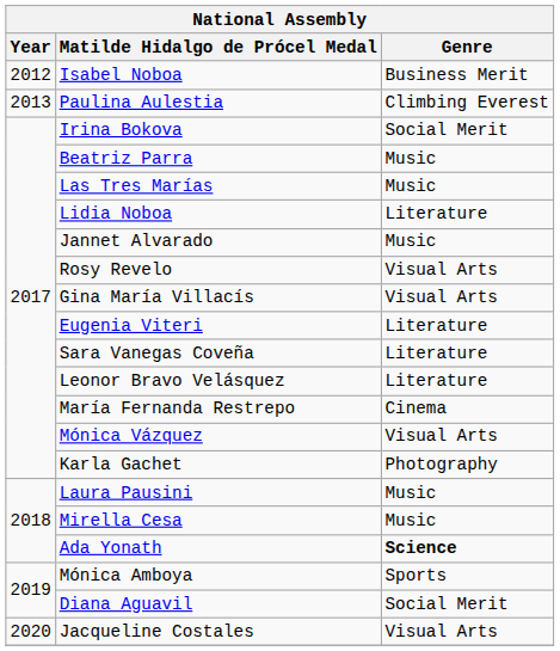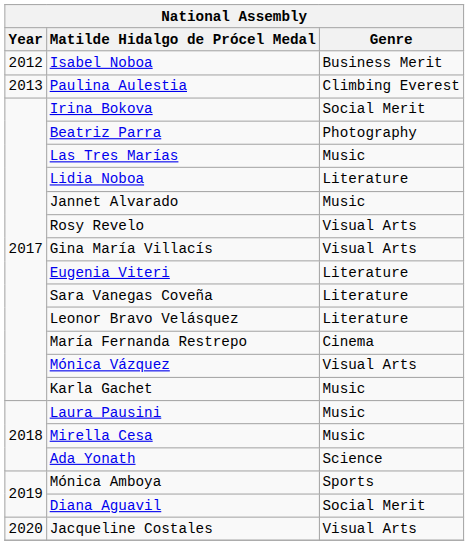Beatriz Parra | Genre: Music -> Photography
Karla Gachet | Genre: Photography -> Music
Ada Yonath | Genre: bold -> normal
